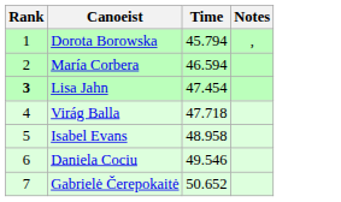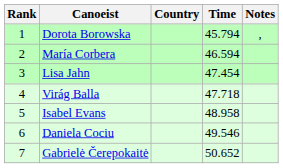+ column: Country
Lisa Jahn | Rank: bold -> normal
